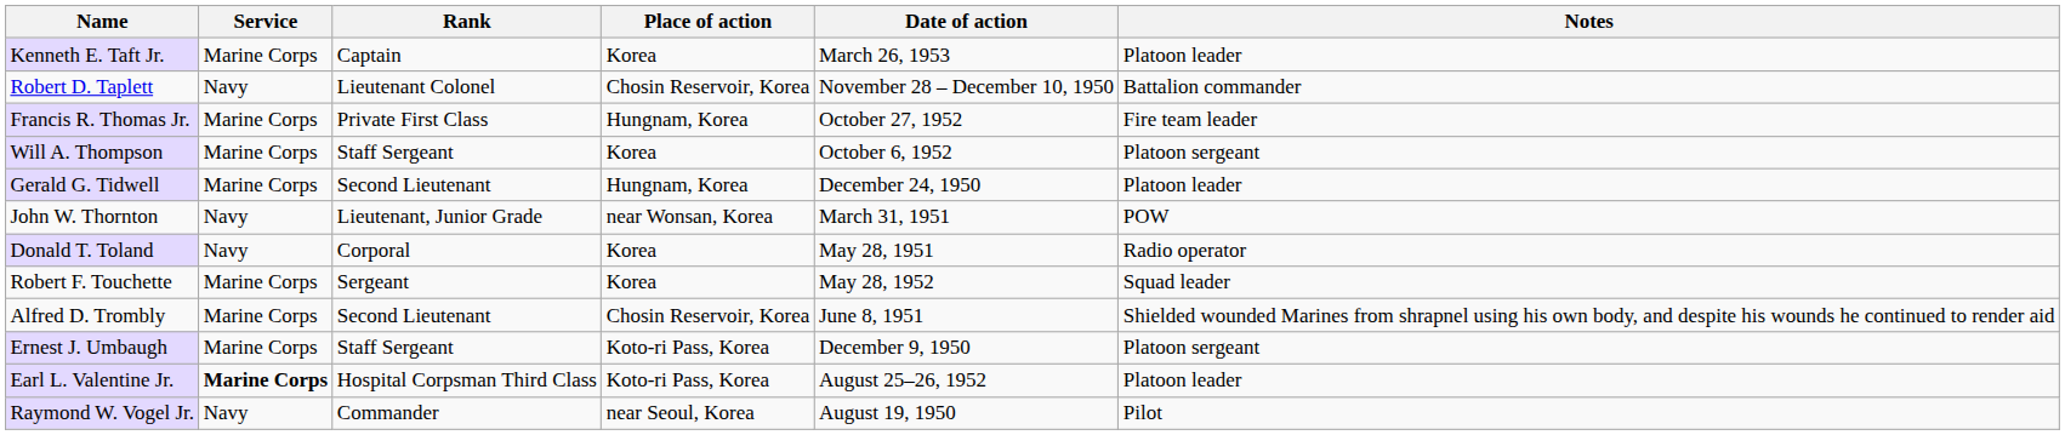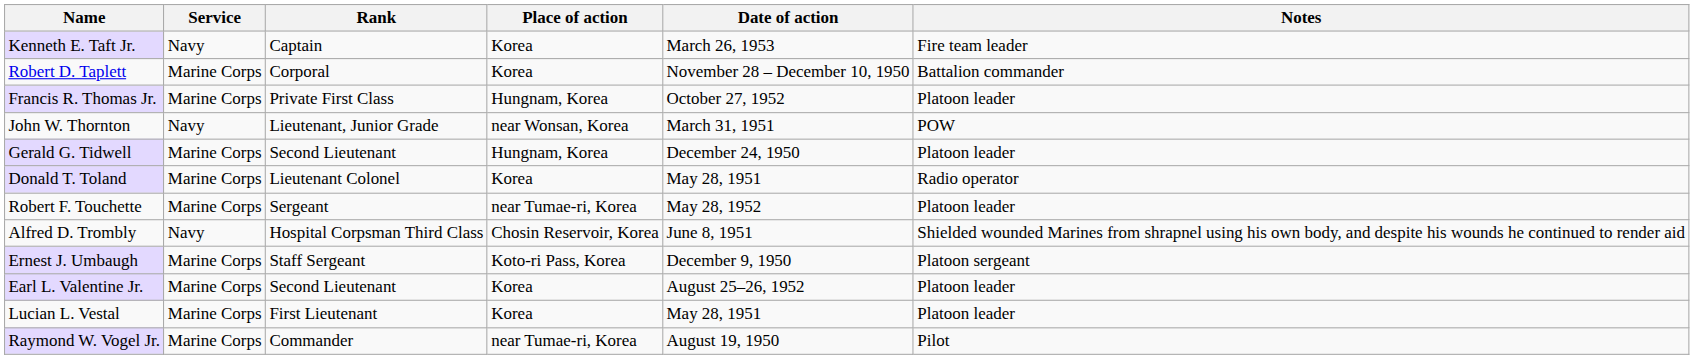Kenneth E. Taft Jr. | Service: Marine Corps -> Navy
Kenneth E. Taft Jr. | Notes: Platoon leader -> Fire team leader
Robert D. Taplett | Service: Navy -> Marine Corps
Robert D. Taplett | Rank: Lieutenant Colonel -> Corporal
Robert D. Taplett | Place of action: Chosin Reservoir, Korea -> Korea
Francis R. Thomas Jr. | Notes: Fire team leader -> Platoon leader
- row: Will A. Thompson | Marine Corps | Staff Sergeant | Korea | October 6, 1952 | Platoon sergeant
rows swapped: John W. Thornton <-> Gerald G. Tidwell
Donald T. Toland | Service: Navy -> Marine Corps
Donald T. Toland | Rank: Corporal -> Lieutenant Colonel
Robert F. Touchette | Place of action: Korea -> near Tumae-ri, Korea
Robert F. Touchette | Notes: Squad leader -> Platoon leader
Alfred D. Trombly | Service: Marine Corps -> Navy
Alfred D. Trombly | Rank: Second Lieutenant -> Hospital Corpsman Third Class
Earl L. Valentine Jr. | Service: bold -> normal
Earl L. Valentine Jr. | Rank: Hospital Corpsman Third Class -> Second Lieutenant
Earl L. Valentine Jr. | Place of action: Koto-ri Pass, Korea -> Korea
+ row: Lucian L. Vestal | Marine Corps | First Lieutenant | Korea | May 28, 1951 | Platoon leader
Raymond W. Vogel Jr. | Service: Navy -> Marine Corps
Raymond W. Vogel Jr. | Place of action: near Seoul, Korea -> near Tumae-ri, Korea
